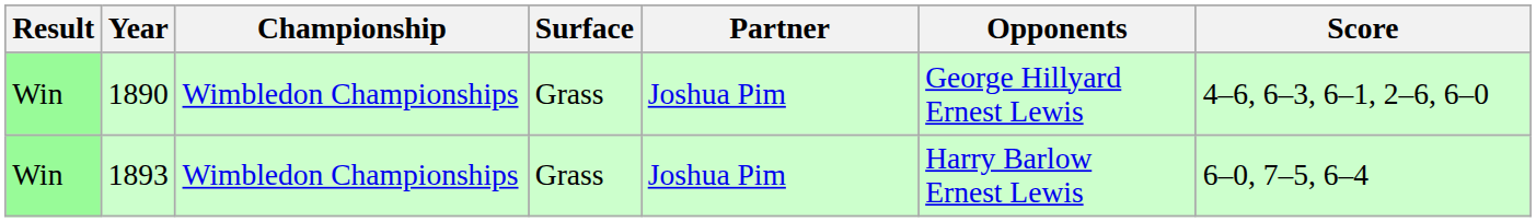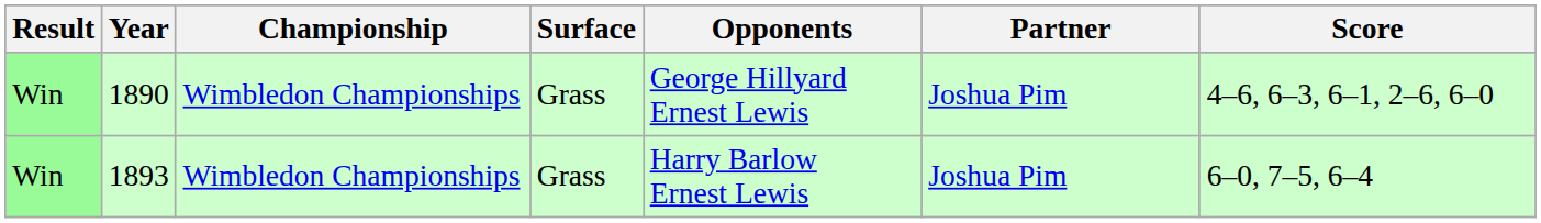columns swapped: Partner <-> Opponents
